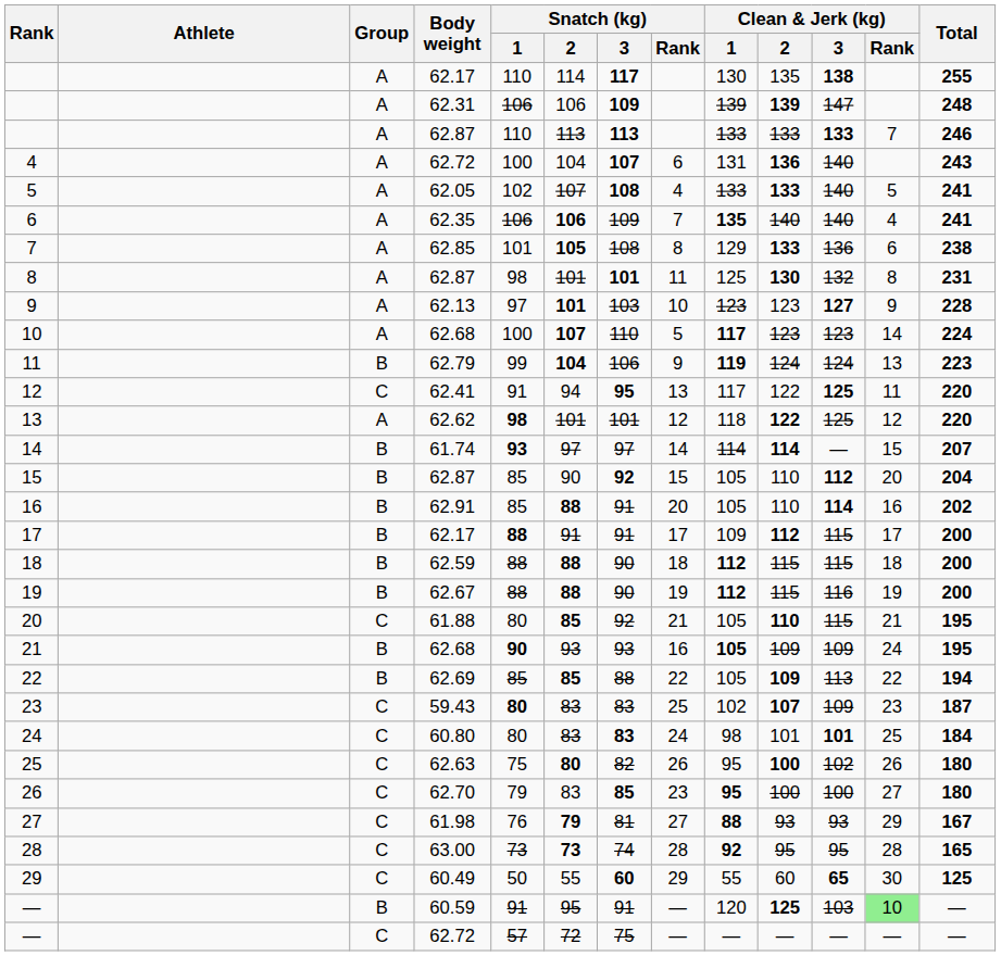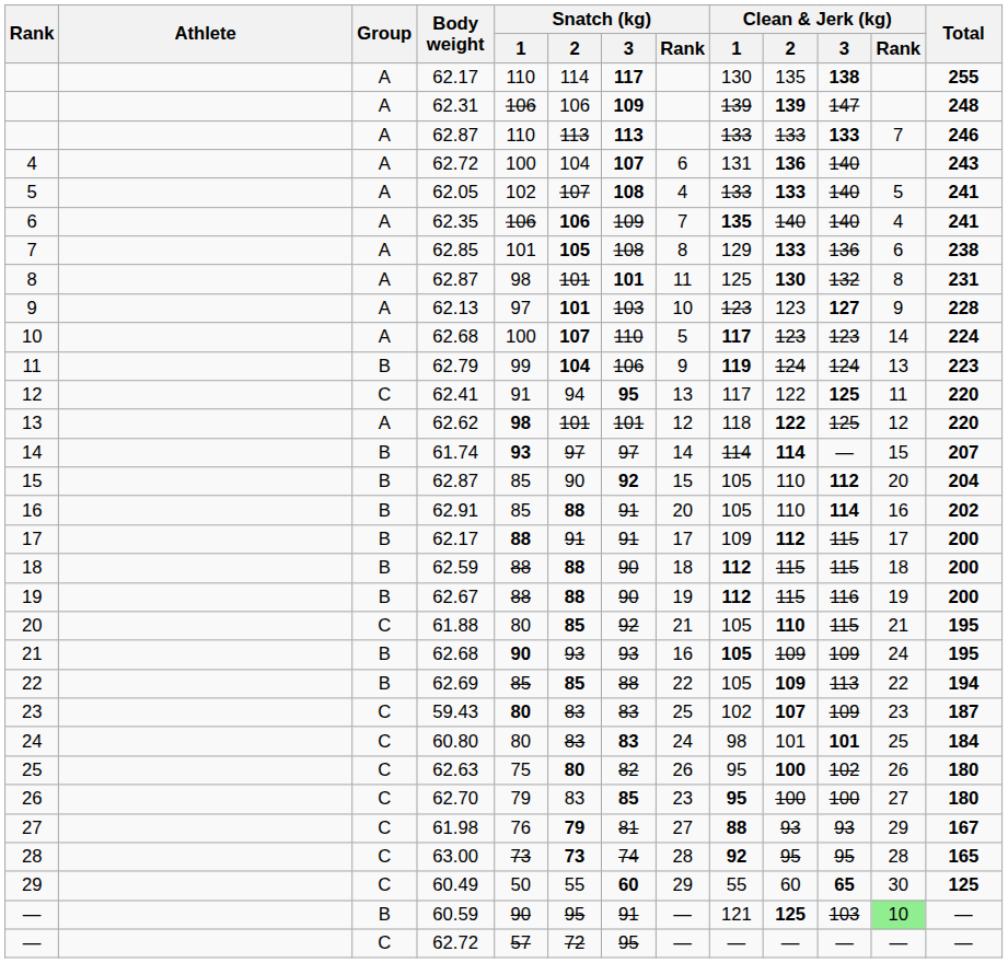— / 60.59 | Snatch (kg) / 1: 91 -> 90
— / 60.59 | Clean & Jerk (kg) / 1: 120 -> 121
— / 62.72 | Snatch (kg) / 3: 75 -> 95
